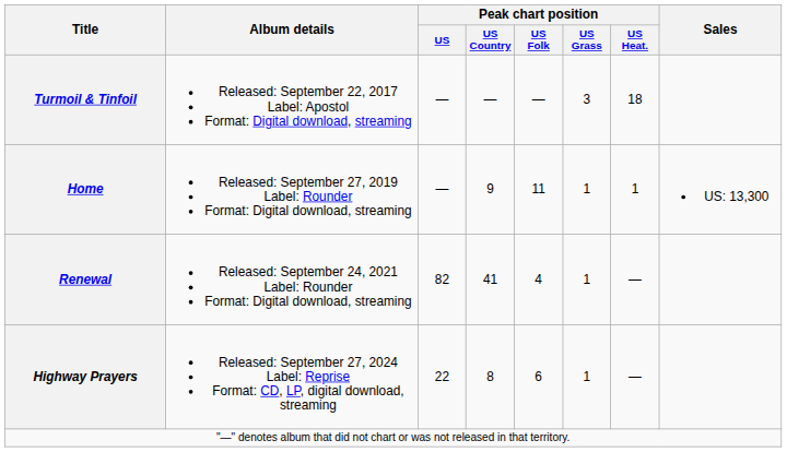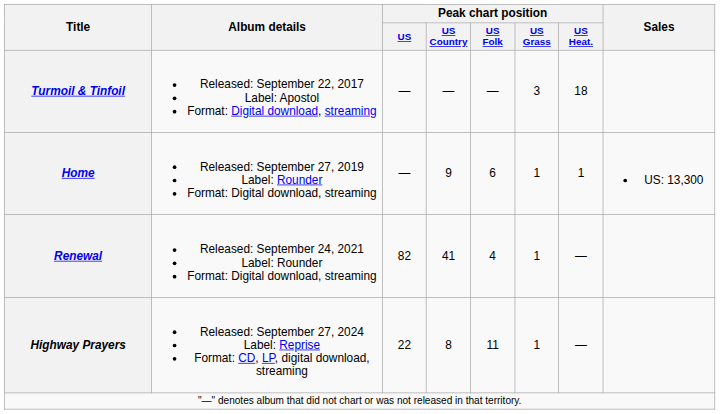Home | Peak chart position / US Folk: 11 -> 6
Highway Prayers | Peak chart position / US Folk: 6 -> 11
